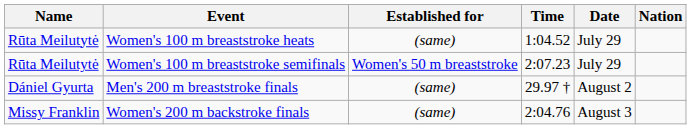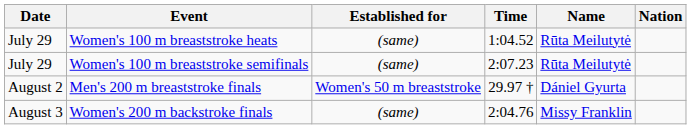columns swapped: Date <-> Name
Women's 100 m breaststroke semifinals | Established for: Women's 50 m breaststroke -> (same)
Men's 200 m breaststroke finals | Established for: (same) -> Women's 50 m breaststroke
